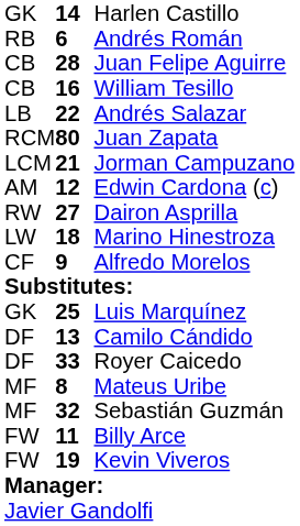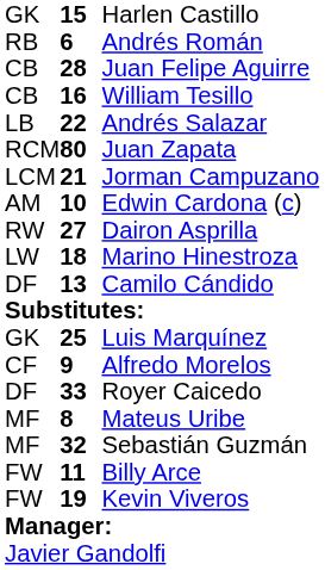Harlen Castillo | column 2: 14 -> 15
Edwin Cardona (c) | column 2: 12 -> 10
rows swapped: Alfredo Morelos <-> Camilo Cándido
